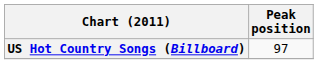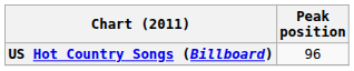US Hot Country Songs (Billboard) | Peak position: 97 -> 96
